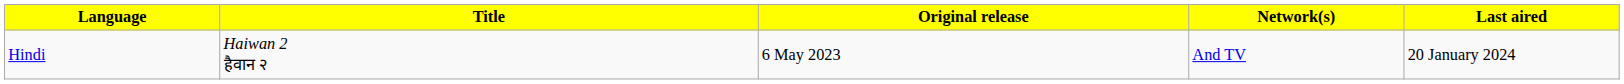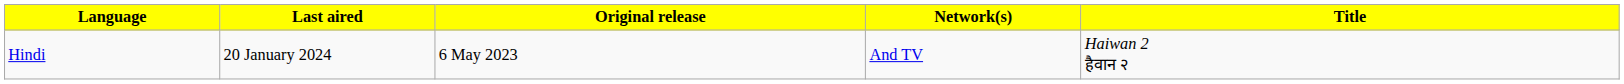columns swapped: Title <-> Last aired
